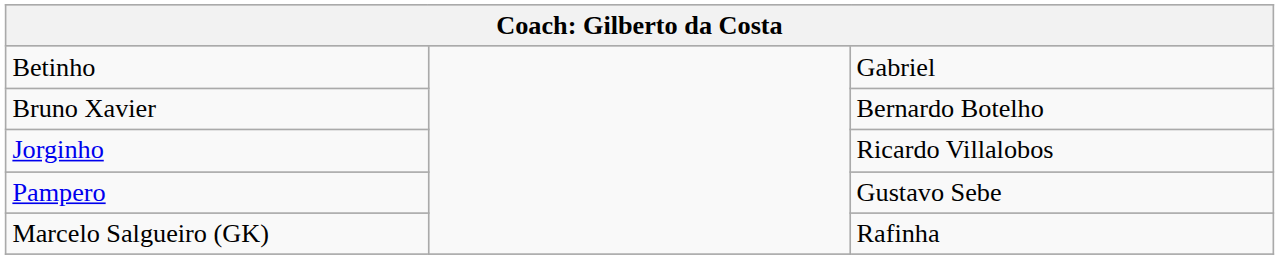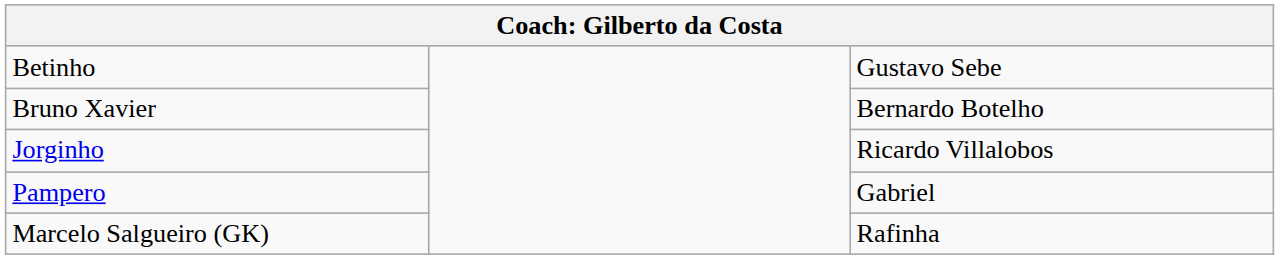Betinho | column 3: Gabriel -> Gustavo Sebe
Pampero | column 3: Gustavo Sebe -> Gabriel
